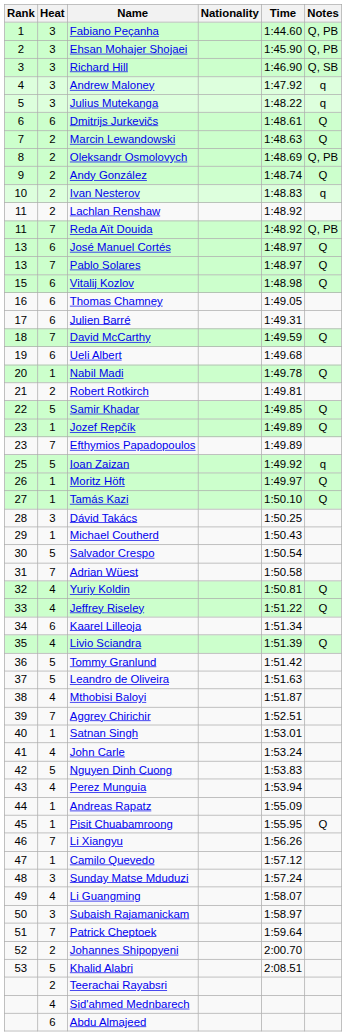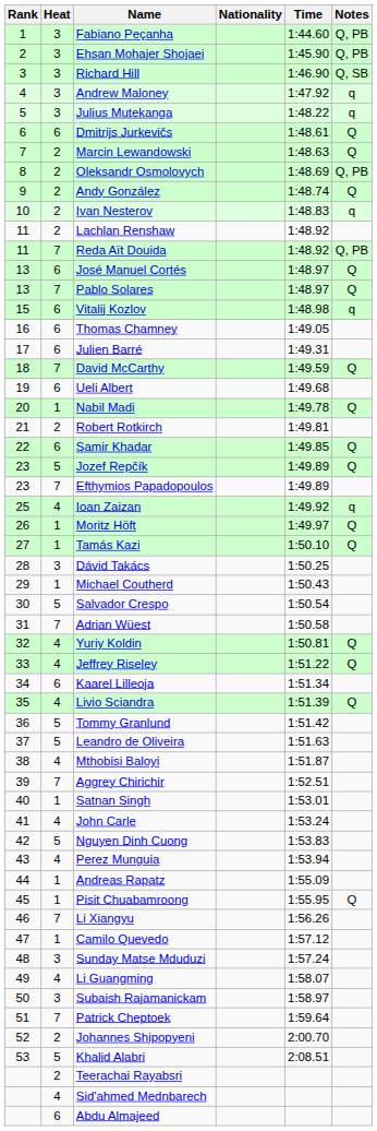Vitalij Kozlov | Notes: Q -> q
Samir Khadar | Heat: 5 -> 6
Jozef Repčík | Heat: 1 -> 5
Ioan Zaizan | Heat: 5 -> 4
